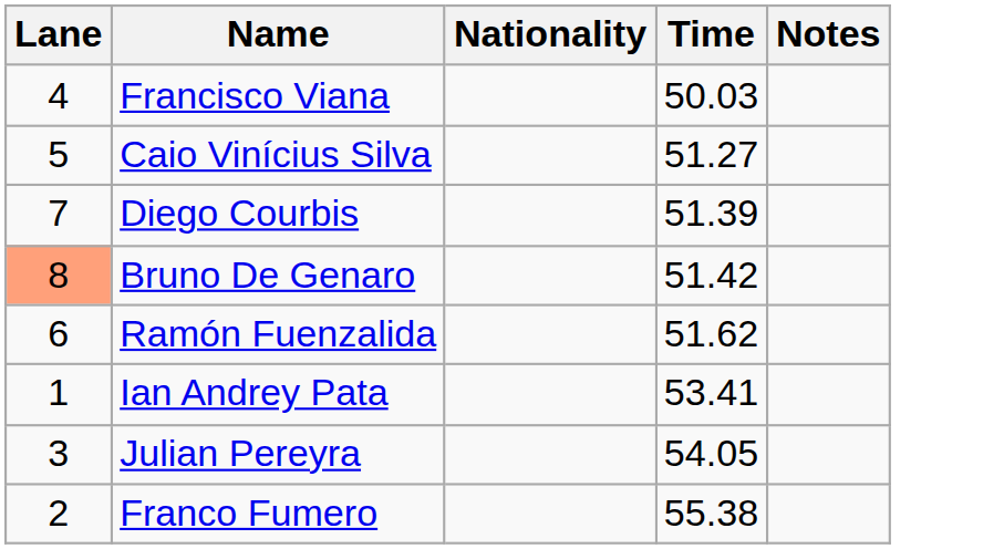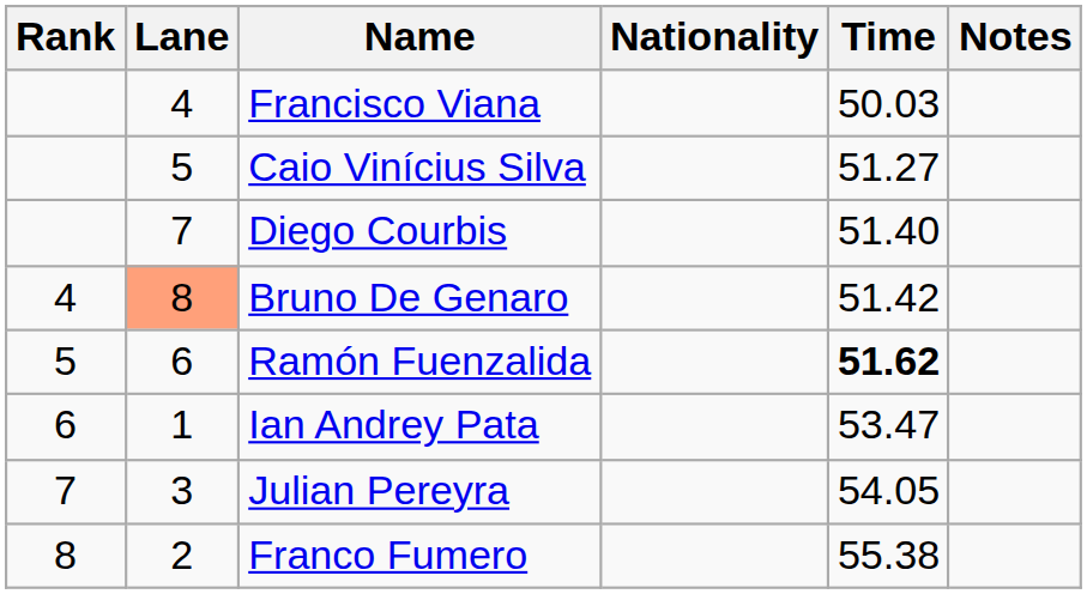+ column: Rank | 4 | 5 | 6 | 7 | 8
Diego Courbis | Time: 51.39 -> 51.40
Ramón Fuenzalida | Time: normal -> bold
Ian Andrey Pata | Time: 53.41 -> 53.47
